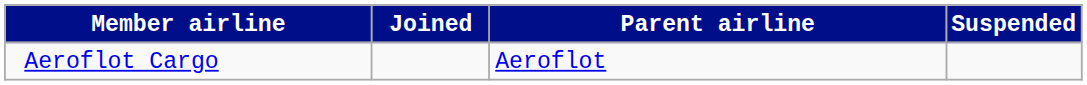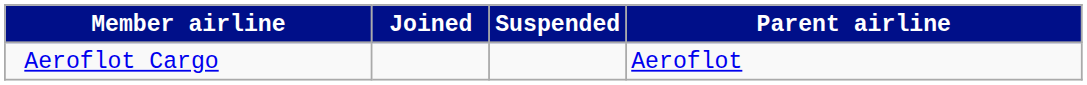columns swapped: Suspended <-> Parent airline
